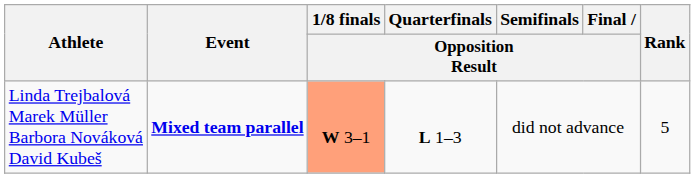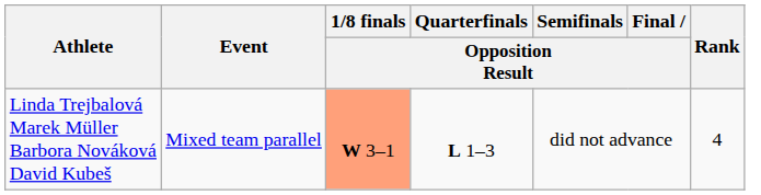Linda Trejbalová Marek Müller Barbora Nováková David Kubeš | Event: bold -> normal
Linda Trejbalová Marek Müller Barbora Nováková David Kubeš | Rank: 5 -> 4
